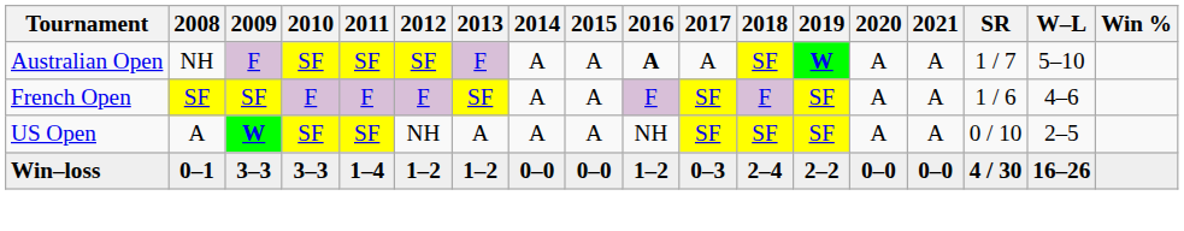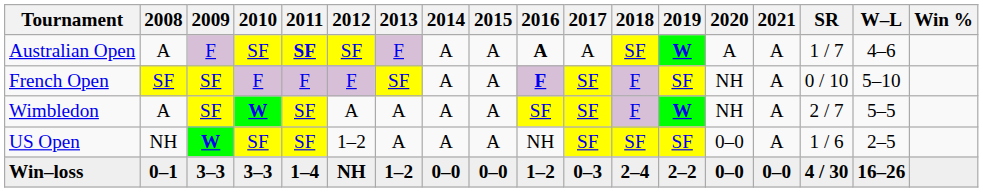Australian Open | 2008: NH -> A
Australian Open | 2011: normal -> bold
Australian Open | W–L: 5–10 -> 4–6
French Open | 2016: normal -> bold
French Open | 2020: A -> NH
French Open | SR: 1 / 6 -> 0 / 10
French Open | W–L: 4–6 -> 5–10
+ row: Wimbledon | A | SF | W | SF | A | A | A | A | SF | SF | F | W | NH | A | 2 / 7 | 5–5
US Open | 2008: A -> NH
US Open | 2012: NH -> 1–2
US Open | 2020: A -> 0–0
US Open | SR: 0 / 10 -> 1 / 6
Win–loss | 2012: 1–2 -> NH
